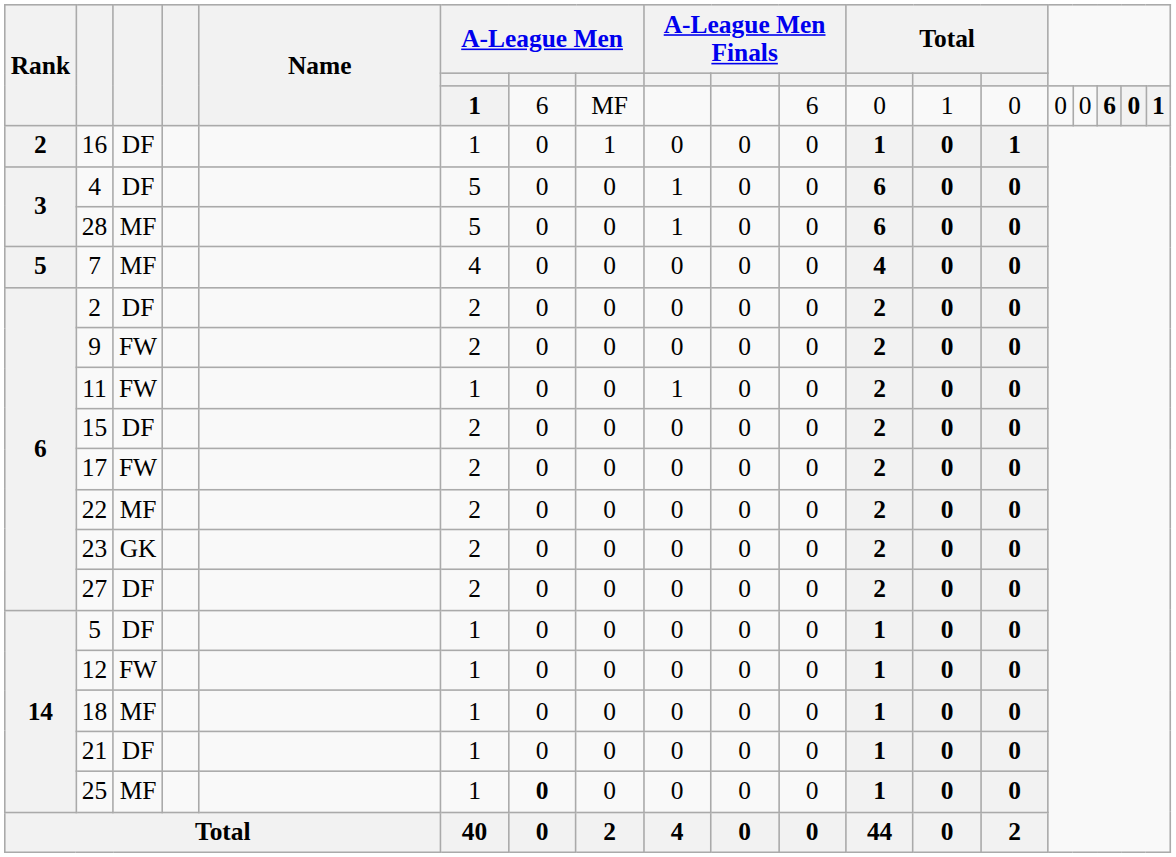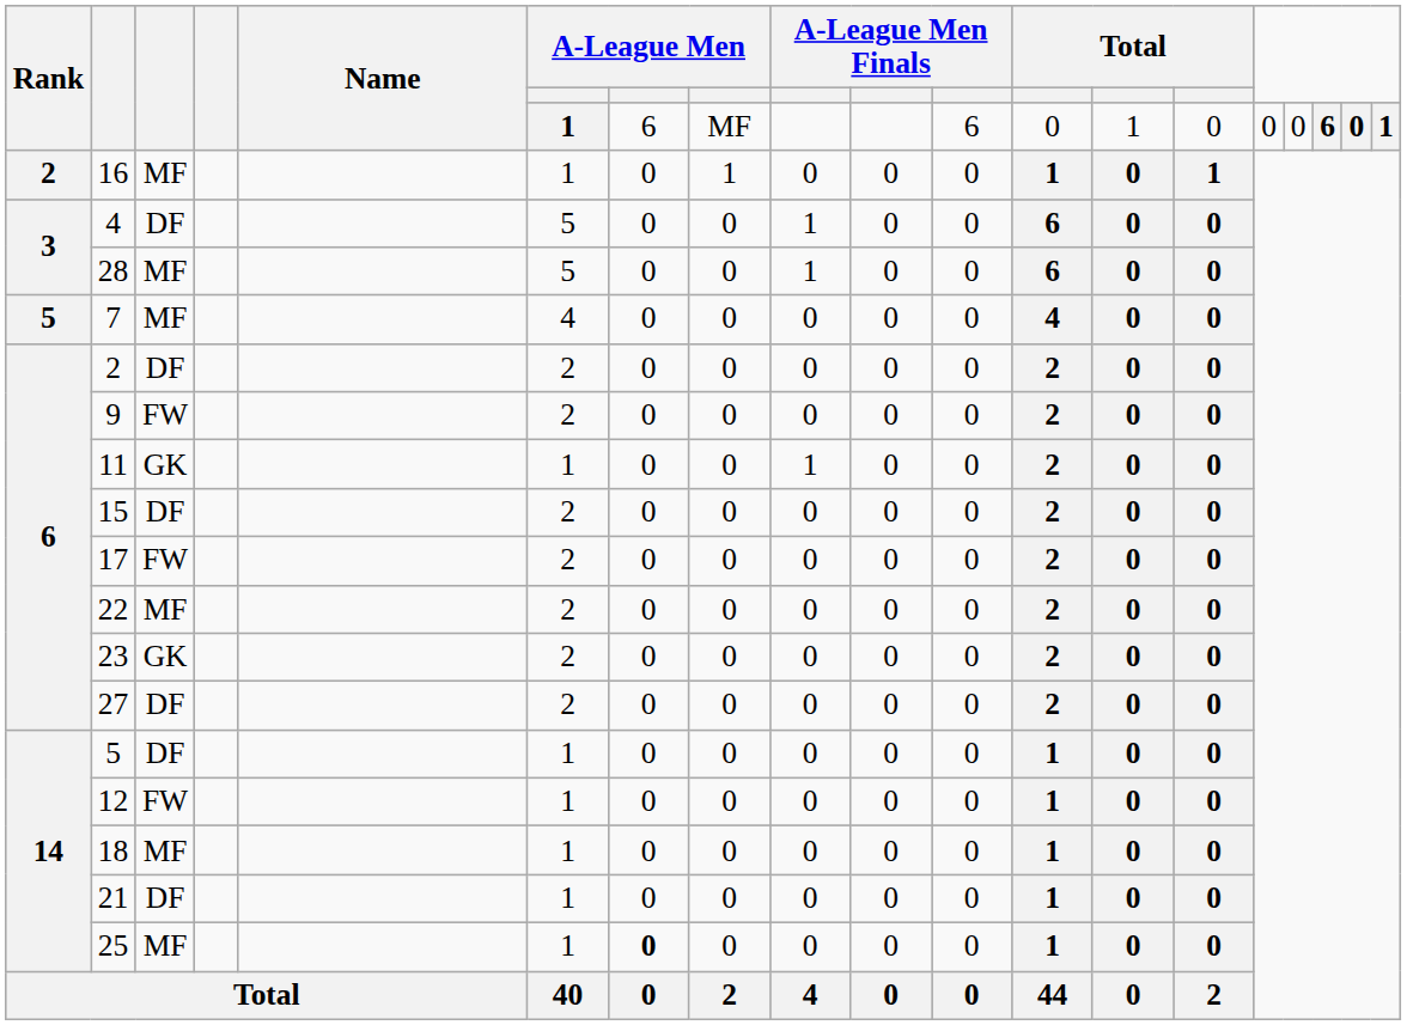16 | column 3: DF -> MF
11 | column 3: FW -> GK
